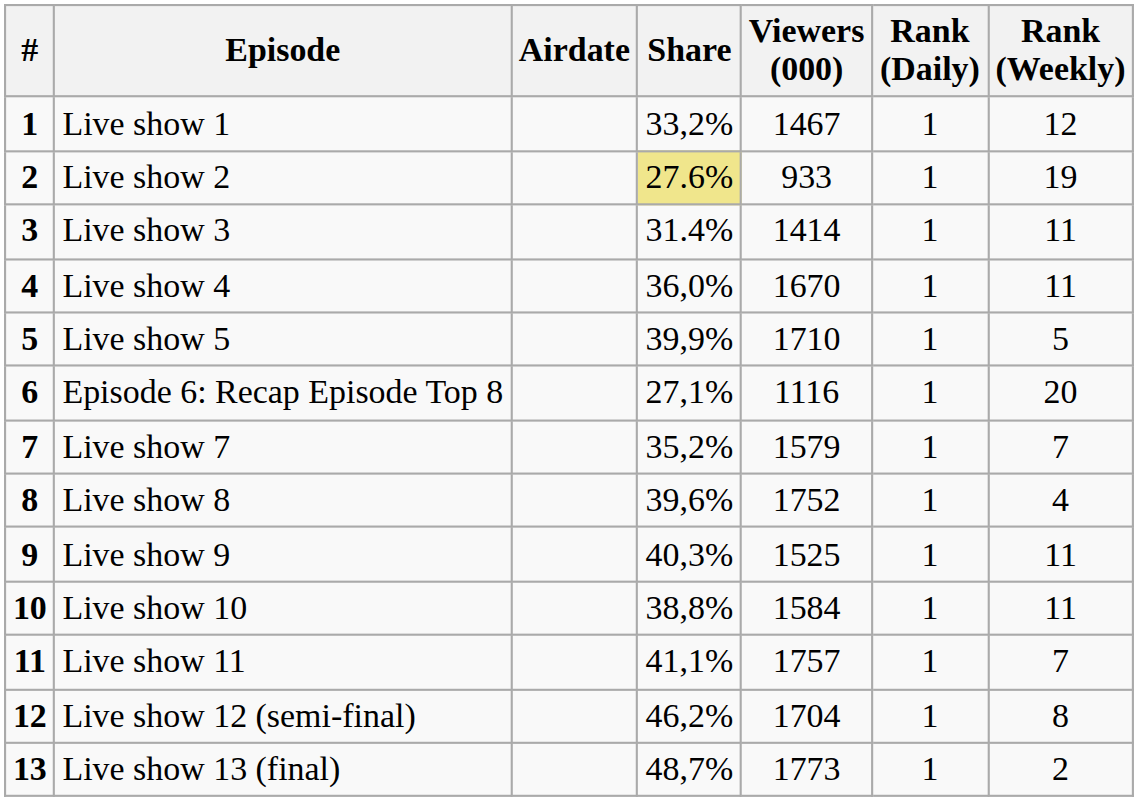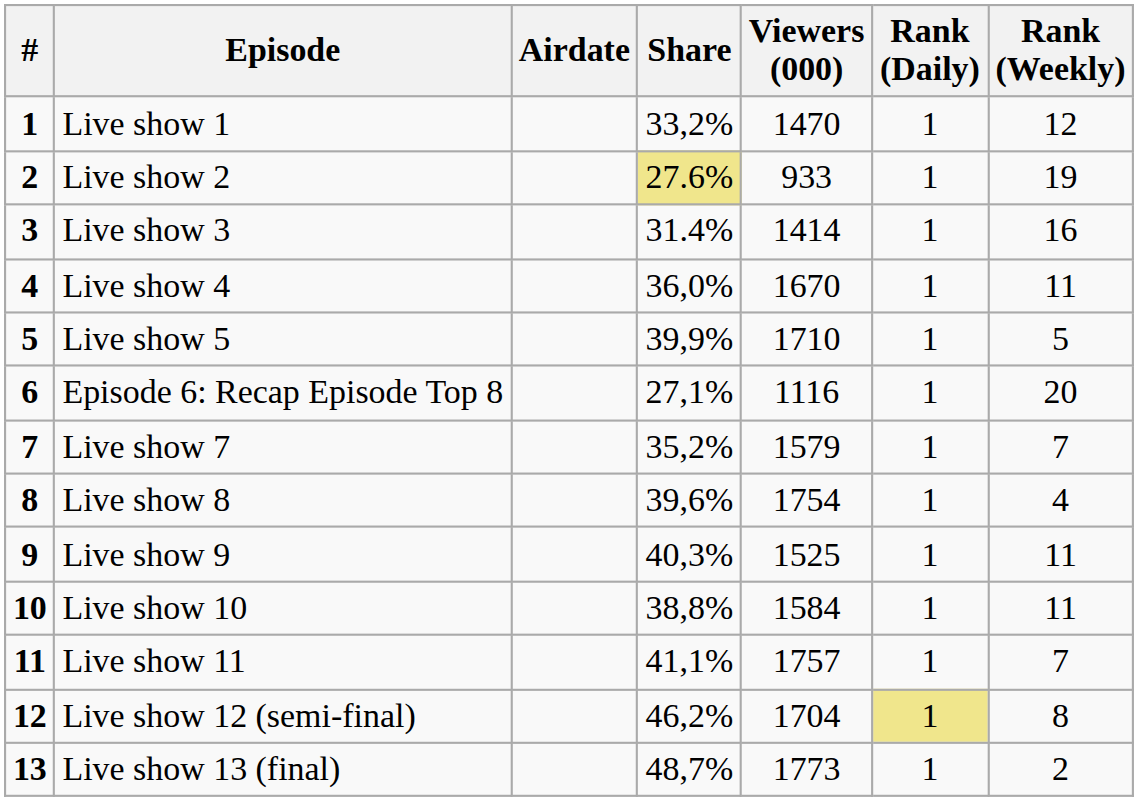Live show 1 | Viewers (000): 1467 -> 1470
Live show 3 | Rank (Weekly): 11 -> 16
Live show 8 | Viewers (000): 1752 -> 1754
Live show 12 (semi-final) | Rank (Daily): no background -> khaki background
